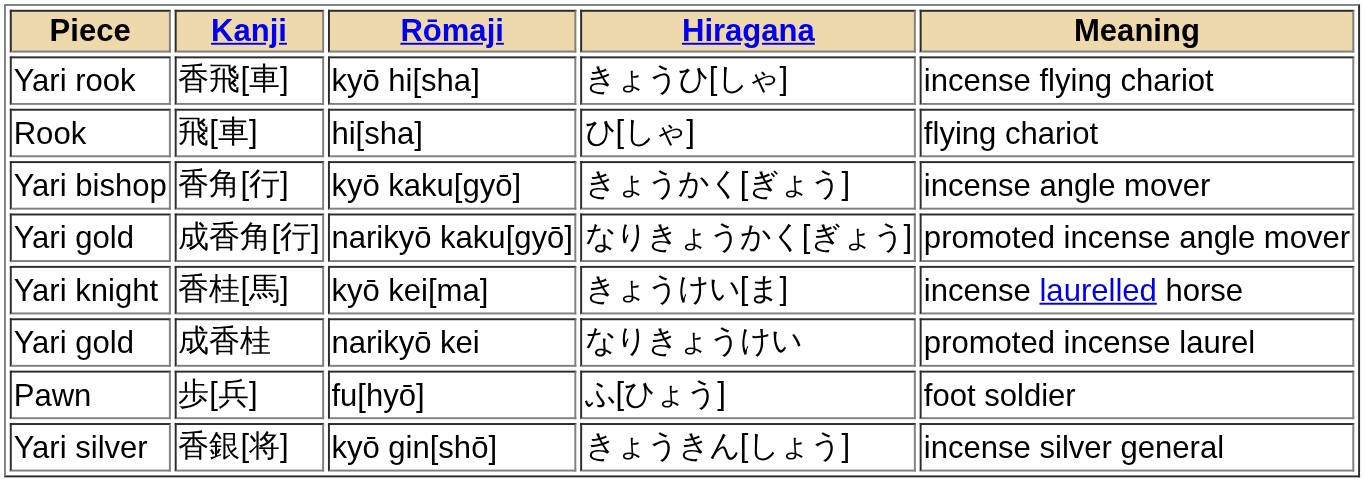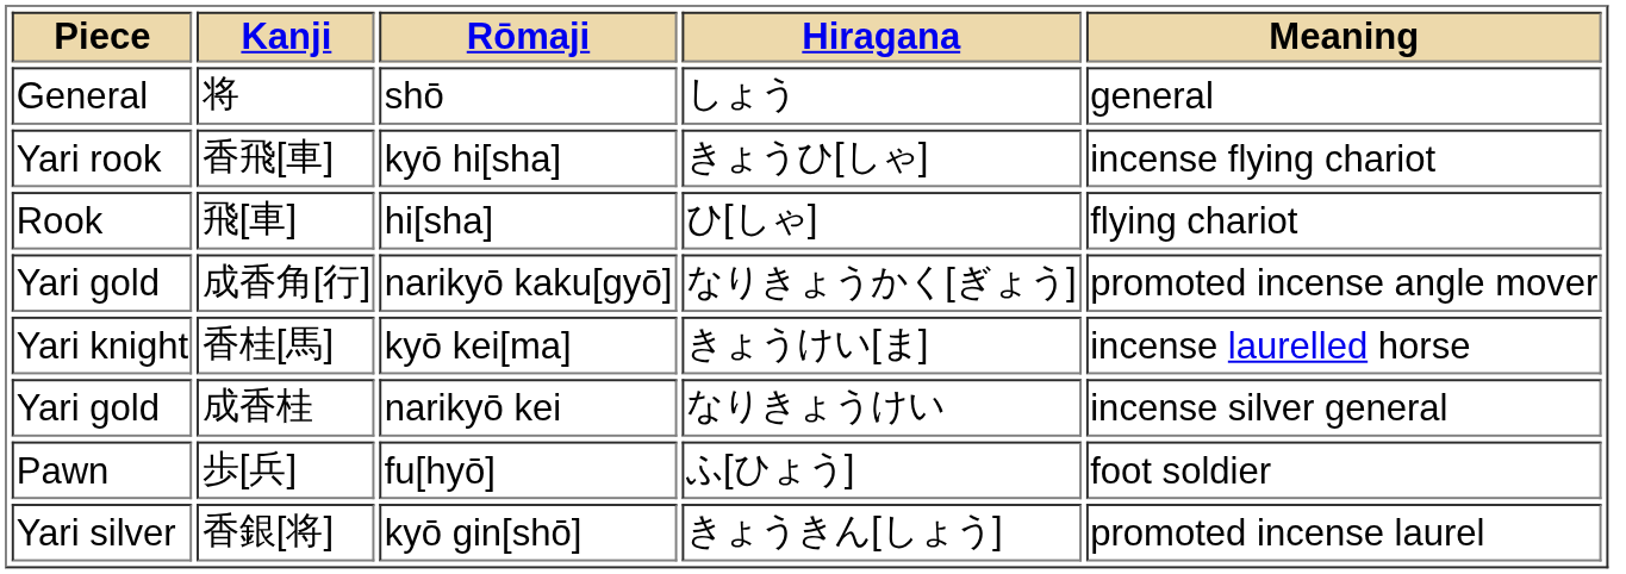+ row: General | 将 | shō | しょう | general
- row: Yari bishop | 香角[行] | kyō kaku[gyō] | きょうかく[ぎょう] | incense angle mover
成香桂 | Meaning: promoted incense laurel -> incense silver general
香銀[将] | Meaning: incense silver general -> promoted incense laurel
